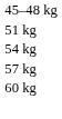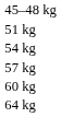+ row: 64 kg
